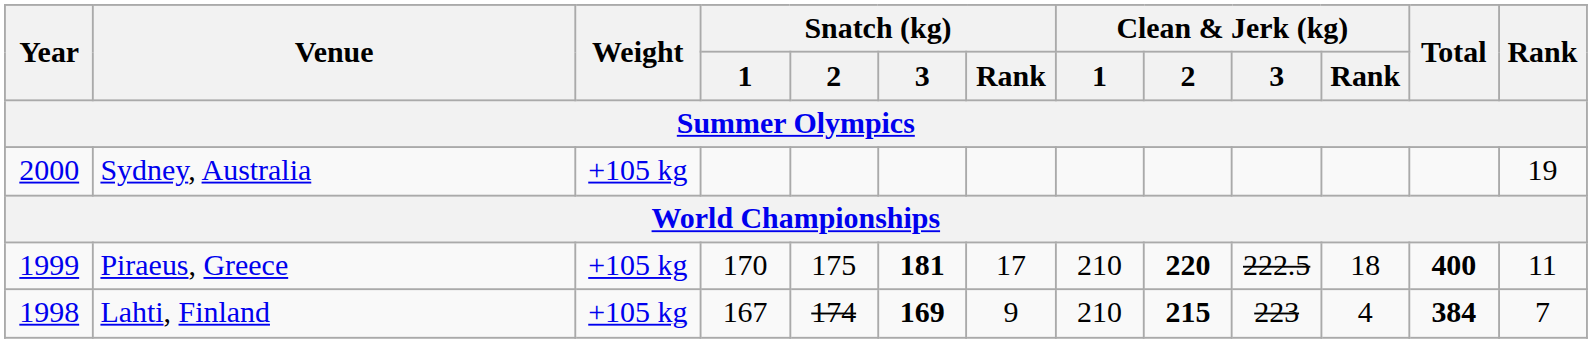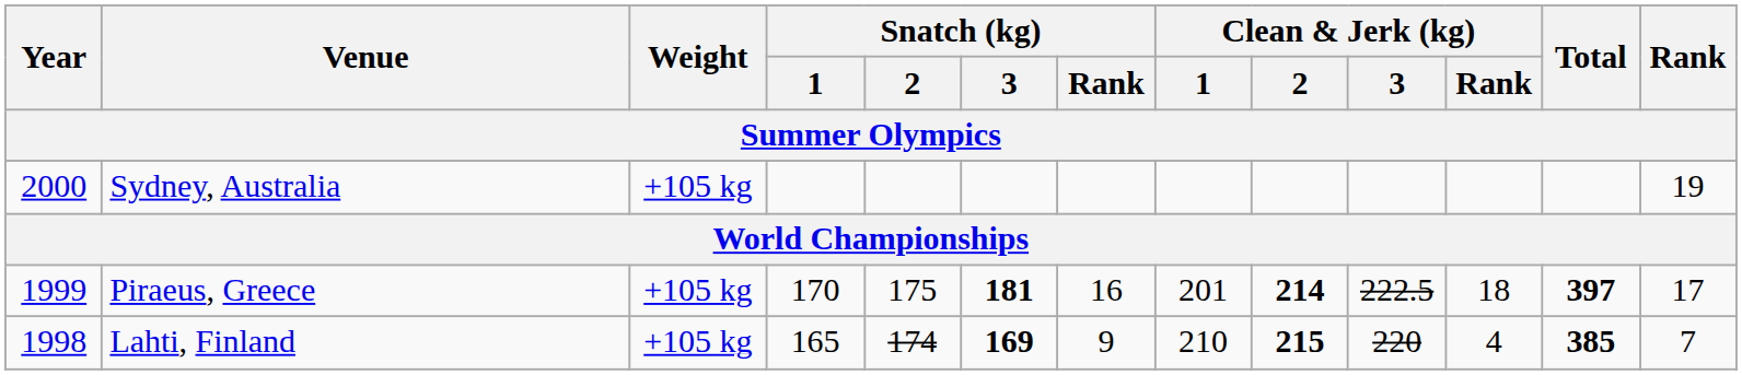Piraeus, Greece | Snatch (kg) / Rank: 17 -> 16
Piraeus, Greece | Clean & Jerk (kg) / 1: 210 -> 201
Piraeus, Greece | Clean & Jerk (kg) / 2: 220 -> 214
Piraeus, Greece | Total: 400 -> 397
Piraeus, Greece | Rank: 11 -> 17
Lahti, Finland | Snatch (kg) / 1: 167 -> 165
Lahti, Finland | Clean & Jerk (kg) / 3: 223 -> 220
Lahti, Finland | Total: 384 -> 385
